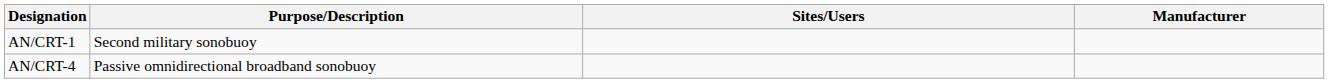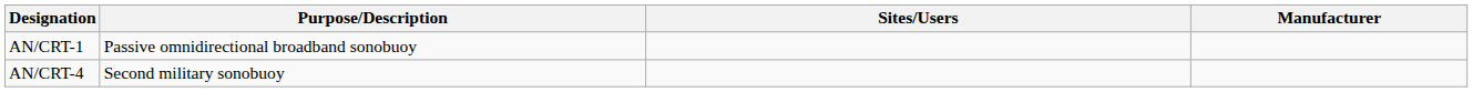AN/CRT-1 | Purpose/Description: Second military sonobuoy -> Passive omnidirectional broadband sonobuoy
AN/CRT-4 | Purpose/Description: Passive omnidirectional broadband sonobuoy -> Second military sonobuoy
